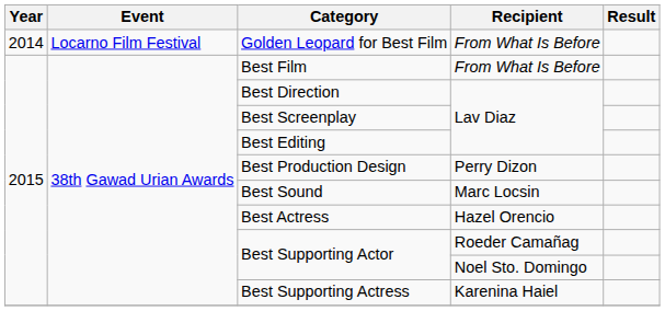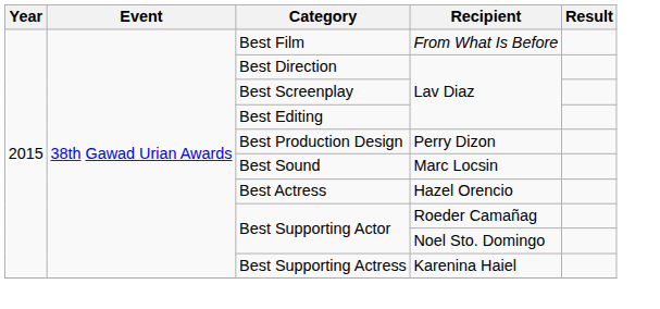- row: 2014 | Locarno Film Festival | Golden Leopard for Best Film | From What Is Before
